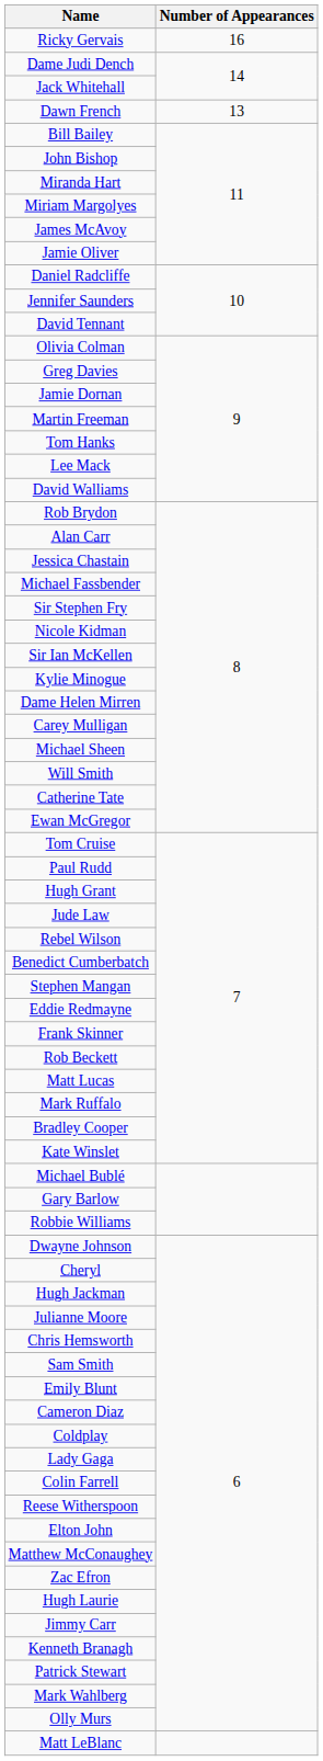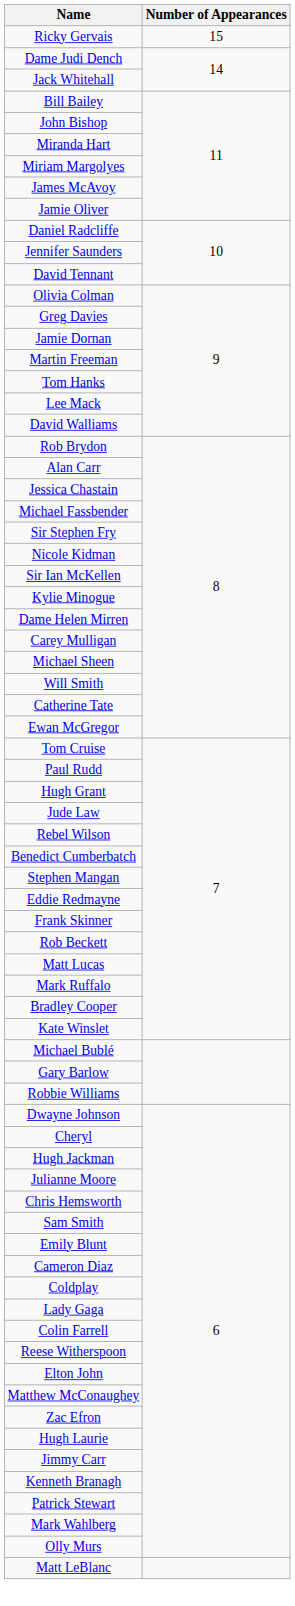Ricky Gervais | Number of Appearances: 16 -> 15
- row: Dawn French | 13
